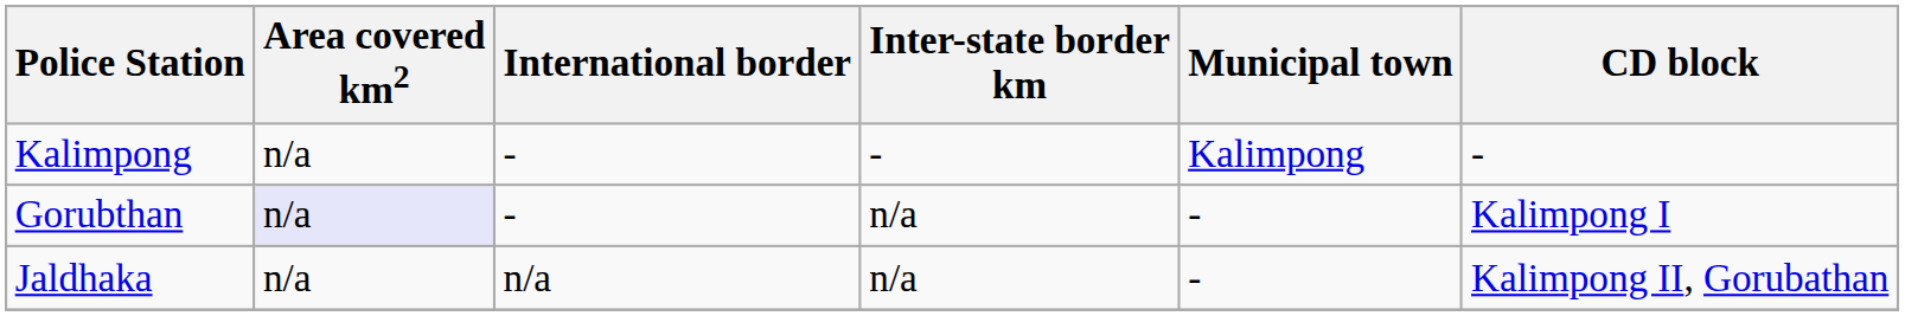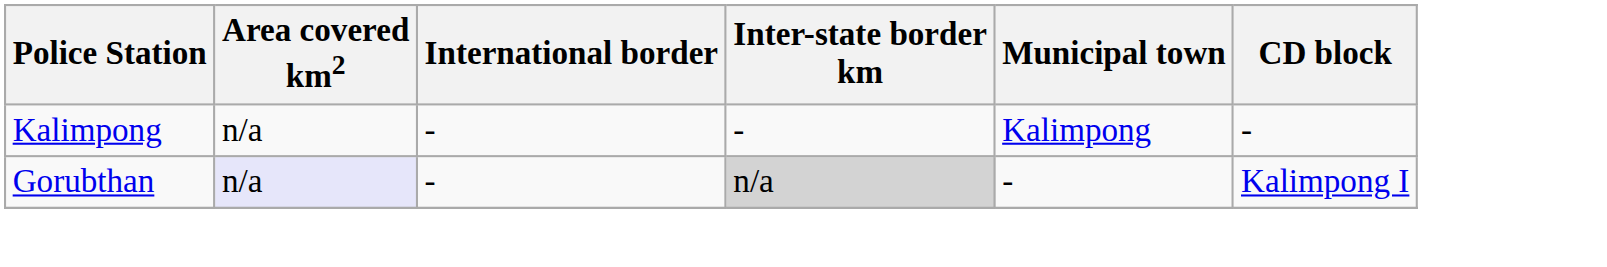Gorubthan | Inter-state border km: no background -> lightgrey background
- row: Jaldhaka | n/a | n/a | n/a | - | Kalimpong II, Gorubathan
